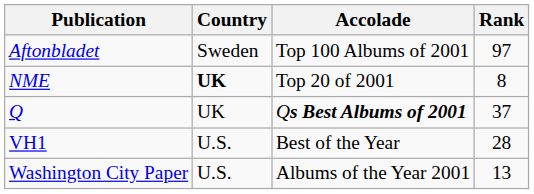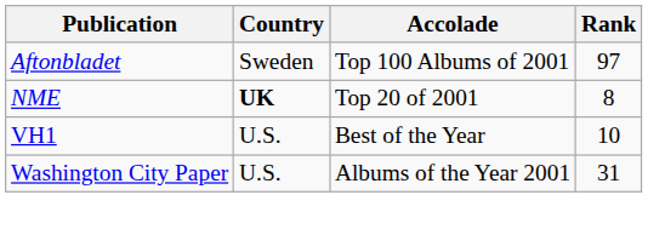- row: Q | UK | Qs Best Albums of 2001 | 37
VH1 | Rank: 28 -> 10
Washington City Paper | Rank: 13 -> 31
